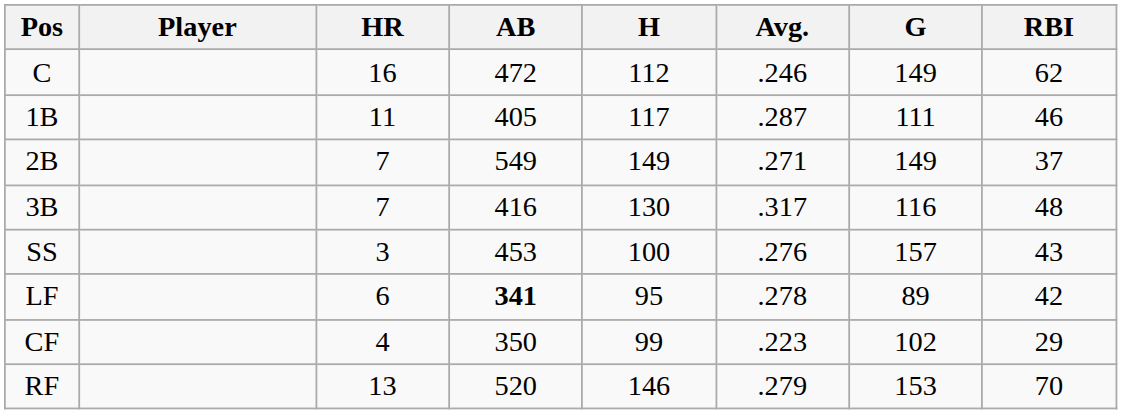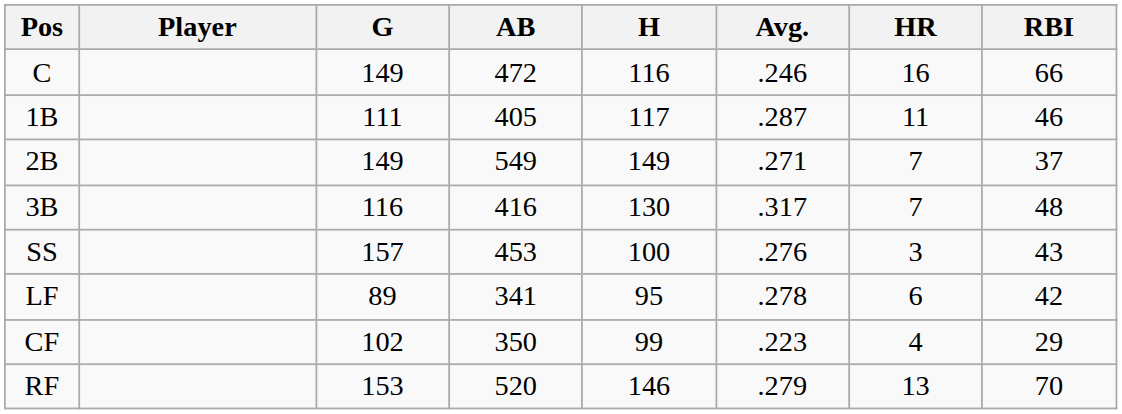columns swapped: G <-> HR
C | H: 112 -> 116
C | RBI: 62 -> 66
LF | AB: bold -> normal
